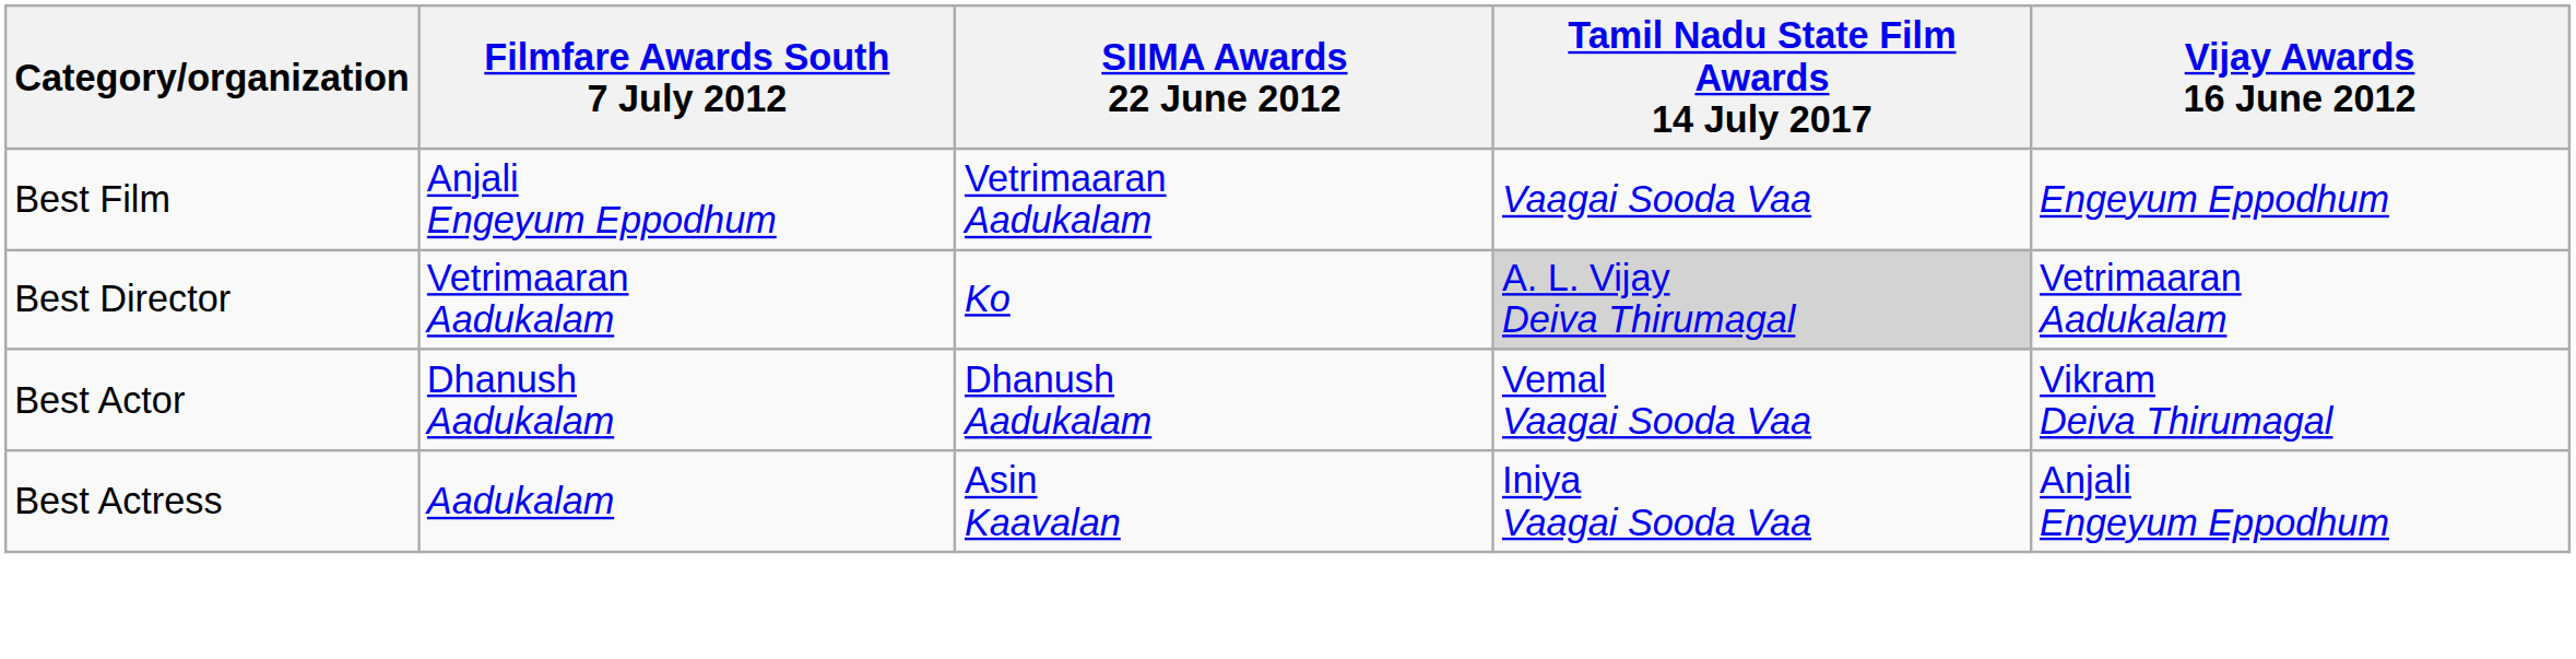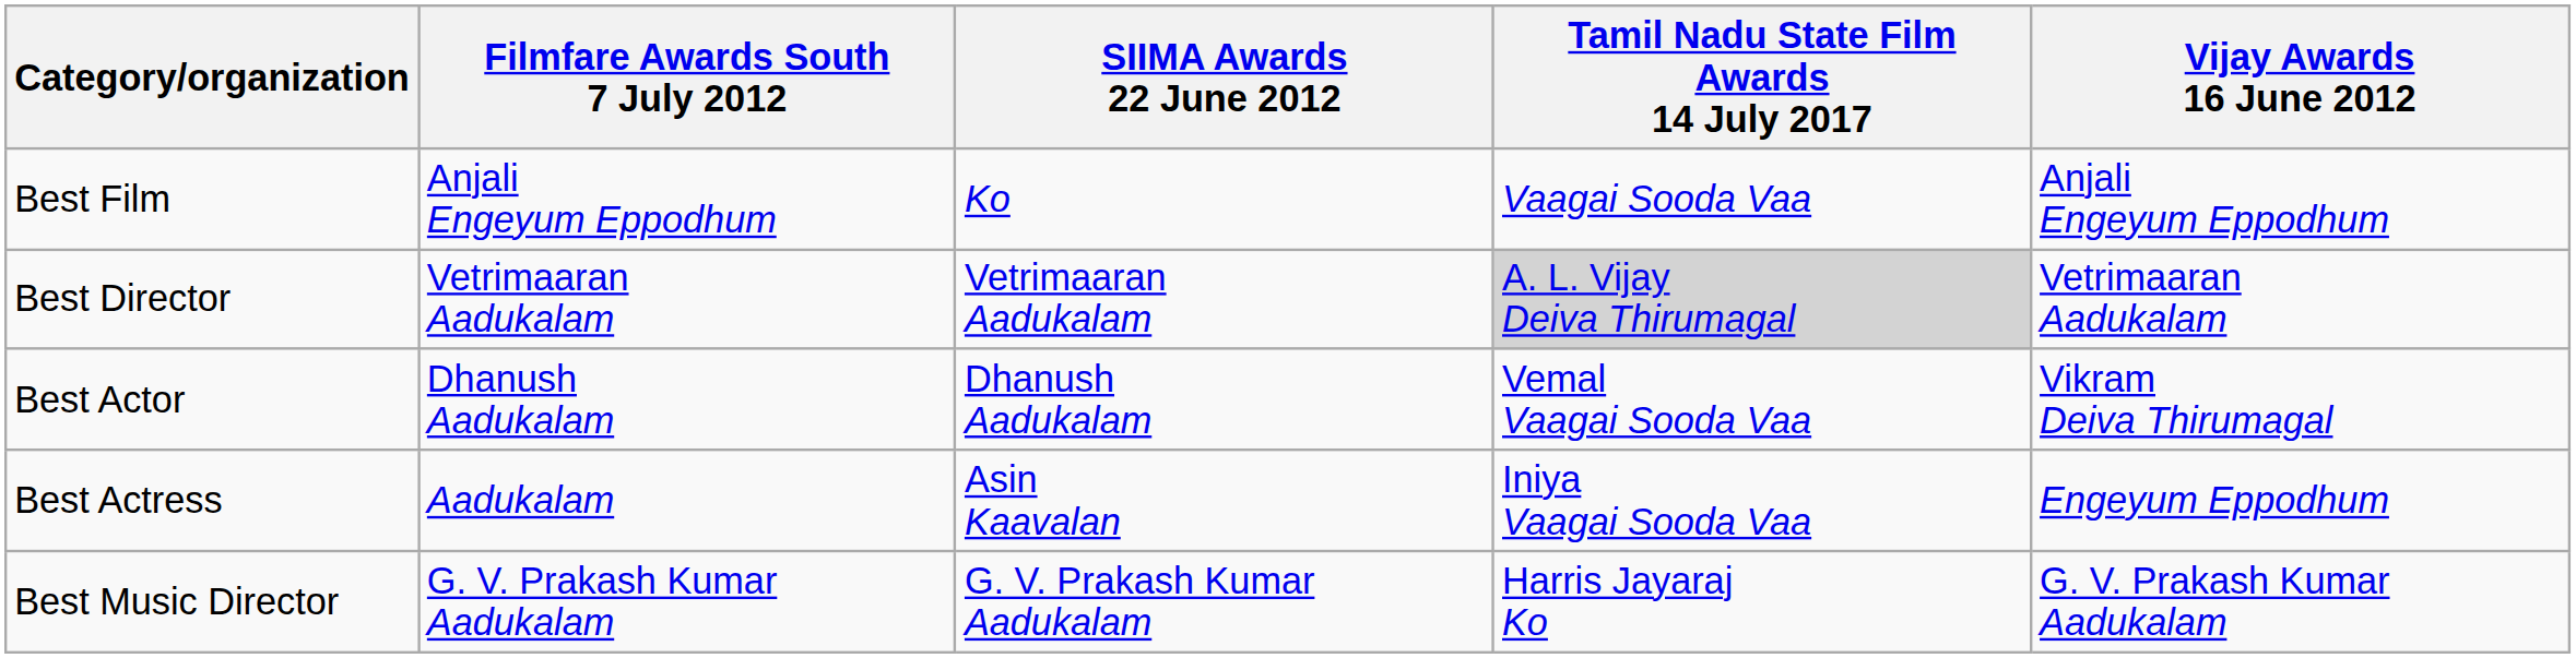Best Film | SIIMA Awards 22 June 2012: Vetrimaaran Aadukalam -> Ko
Best Film | Vijay Awards 16 June 2012: Engeyum Eppodhum -> Anjali Engeyum Eppodhum
Best Director | SIIMA Awards 22 June 2012: Ko -> Vetrimaaran Aadukalam
Best Actress | Vijay Awards 16 June 2012: Anjali Engeyum Eppodhum -> Engeyum Eppodhum
+ row: Best Music Director | G. V. Prakash Kumar Aadukalam | G. V. Prakash Kumar Aadukalam | Harris Jayaraj Ko | G. V. Prakash Kumar Aadukalam
